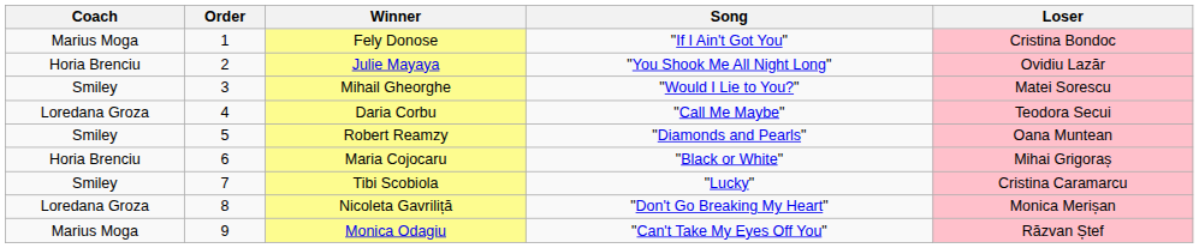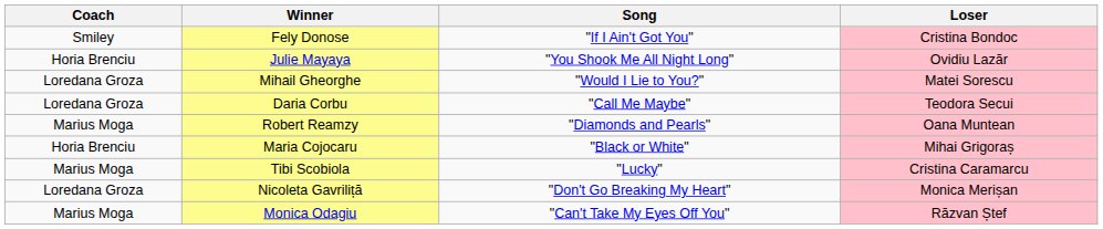- column: Order | 1 | 2 | 3 | 4 | 5 | 6 | 7 | 8 | 9
Fely Donose | Coach: Marius Moga -> Smiley
Mihail Gheorghe | Coach: Smiley -> Loredana Groza
Robert Reamzy | Coach: Smiley -> Marius Moga
Tibi Scobiola | Coach: Smiley -> Marius Moga
